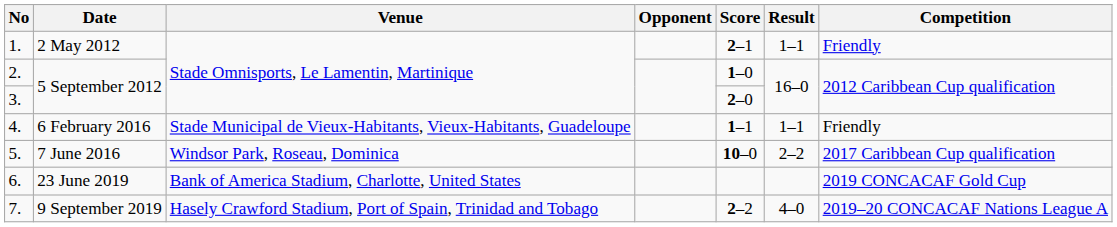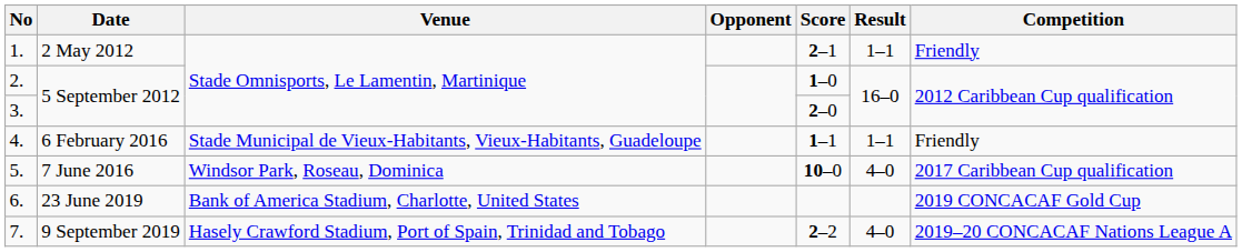5. | Result: 2–2 -> 4–0
